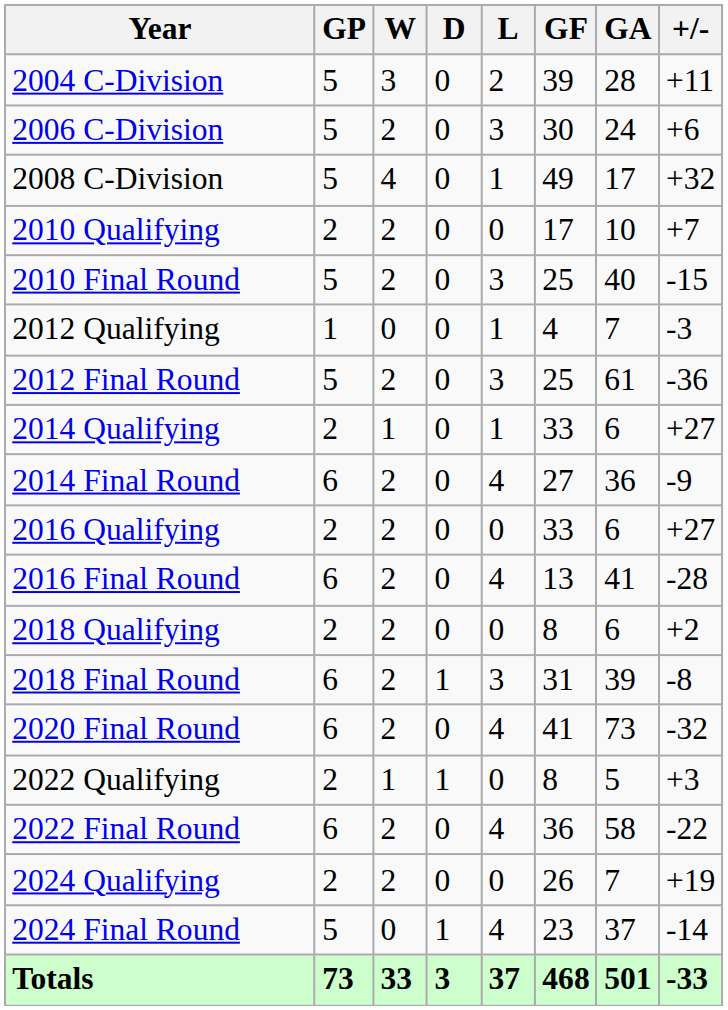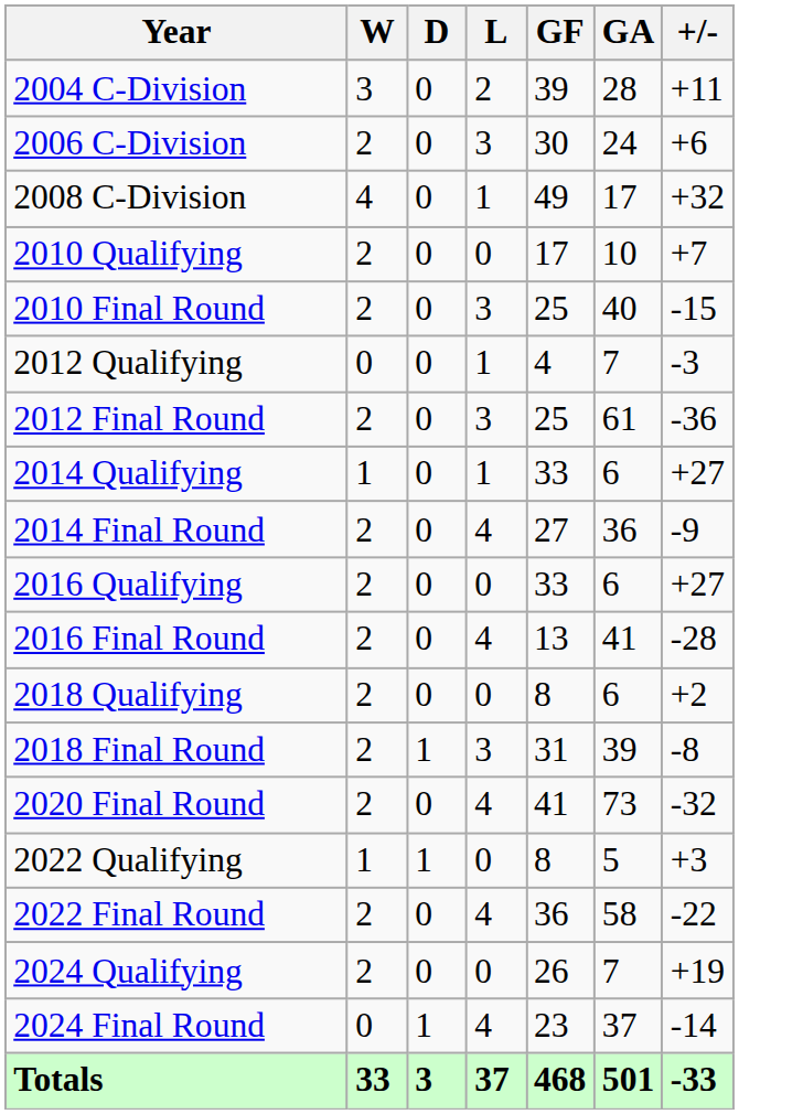- column: GP | 5 | 5 | 5 | 2 | 5 | 1 | 5 | 2 | 6 | 2 | 6 | 2 | 6 | 6 | 2 | 6 | 2 | 5 | 73
